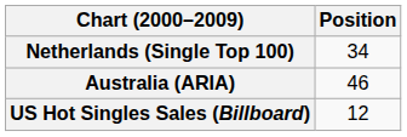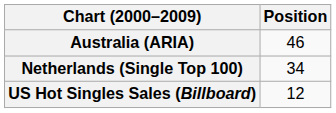rows swapped: Australia (ARIA) <-> Netherlands (Single Top 100)
